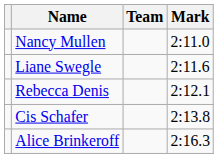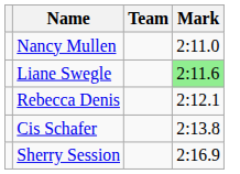Liane Swegle | Mark: no background -> lightgreen background
- row: Alice Brinkeroff | 2:16.3
+ row: Sherry Session | 2:16.9
